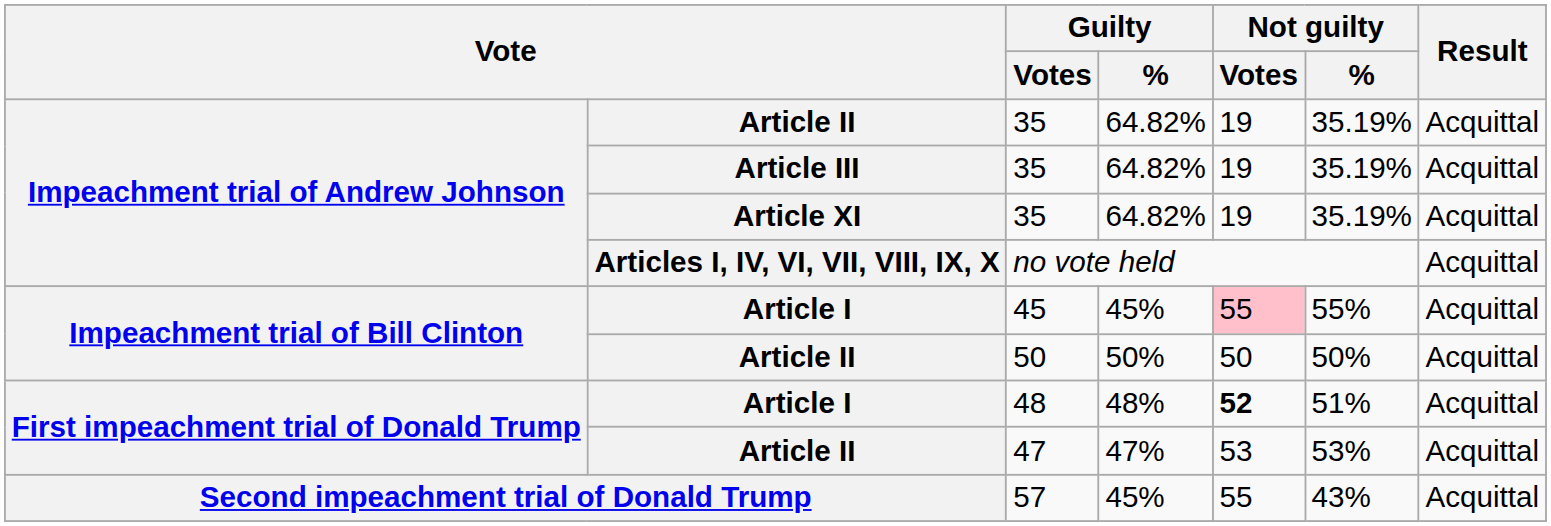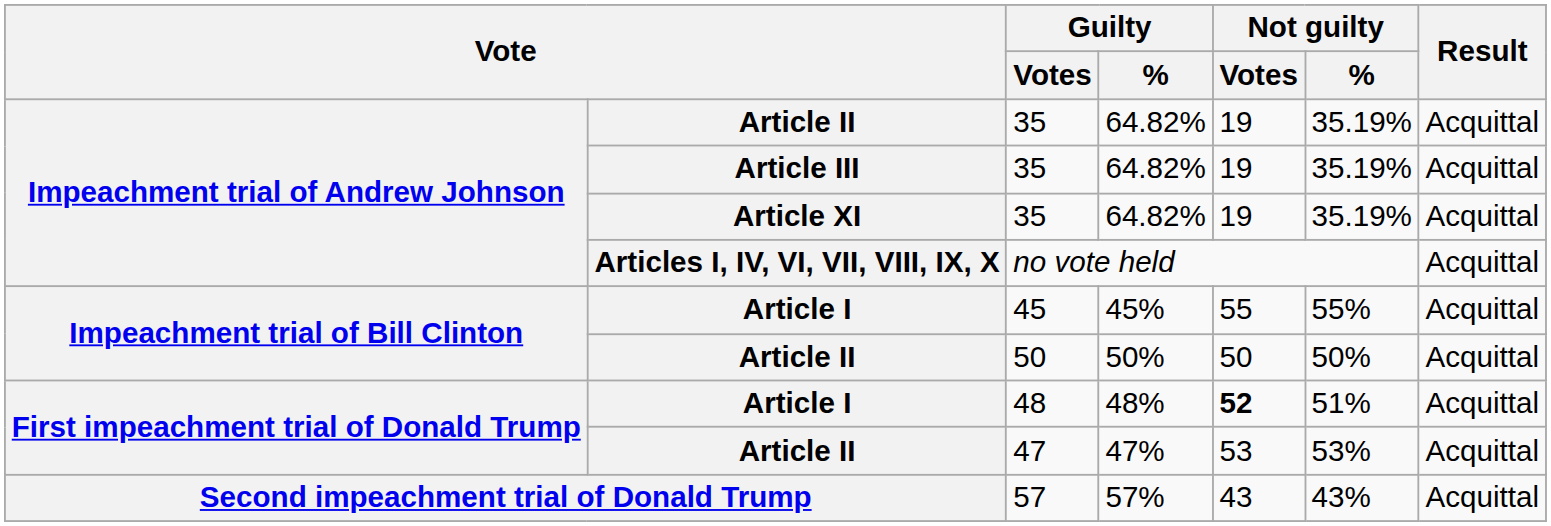45 | Not guilty / Votes: pink background -> no background
57 | Guilty / %: 45% -> 57%
57 | Not guilty / Votes: 55 -> 43
